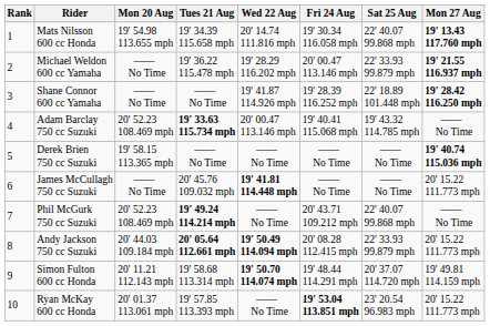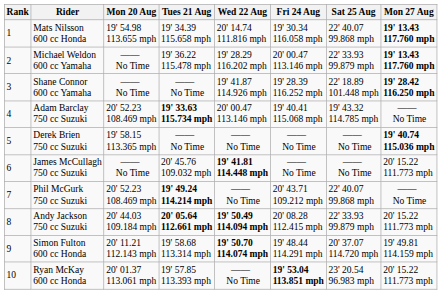Michael Weldon 600 cc Yamaha | Mon 27 Aug: 19' 21.55 116.937 mph -> 19' 13.43 117.760 mph
